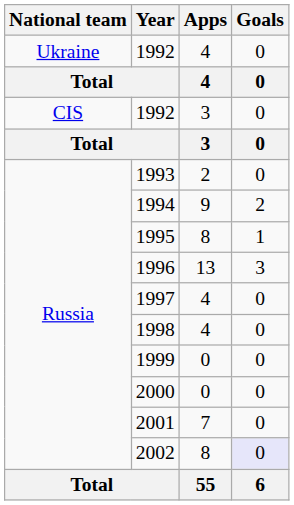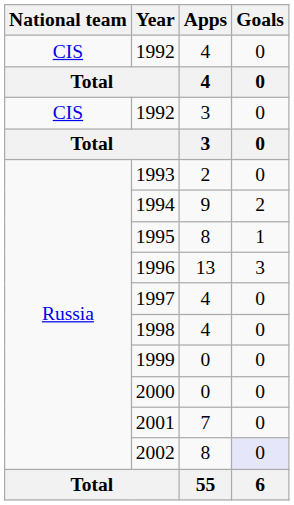1992 / 4 | National team: Ukraine -> CIS
